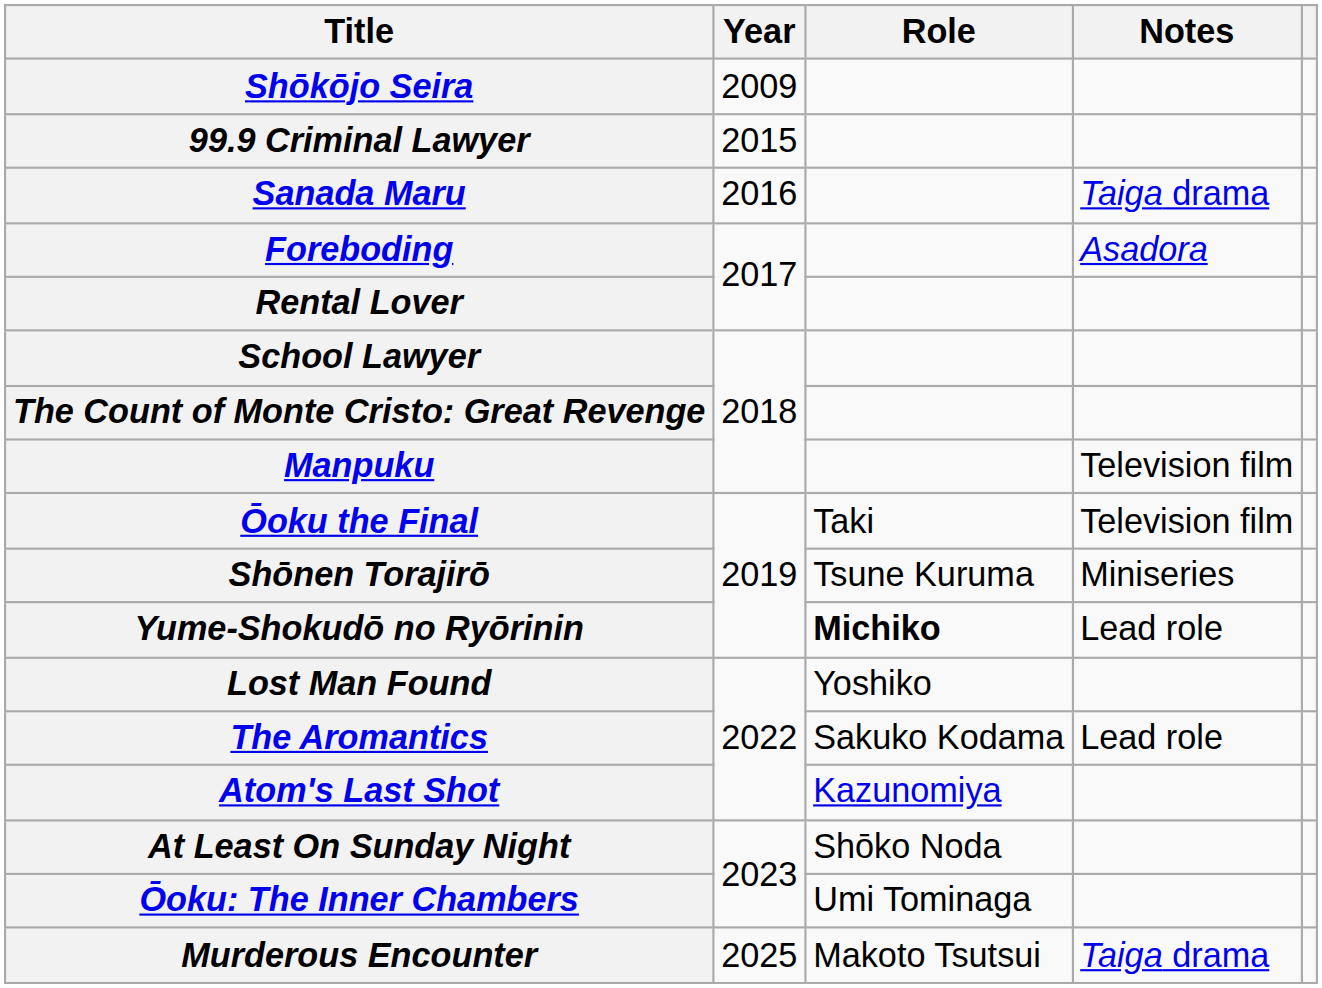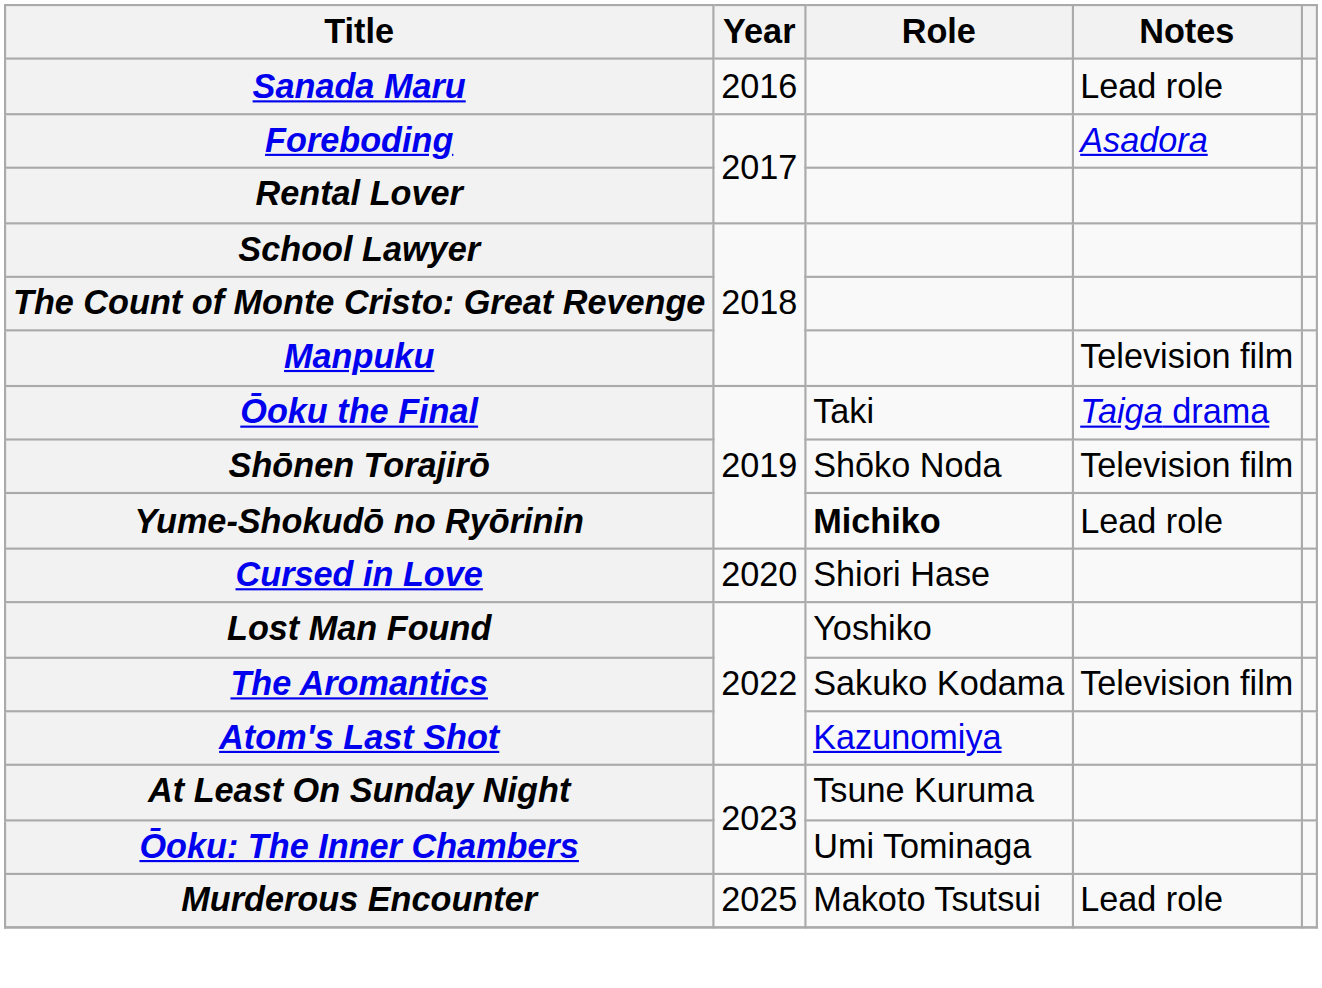- row: Shōkōjo Seira | 2009
- row: 99.9 Criminal Lawyer | 2015
Sanada Maru | Notes: Taiga drama -> Lead role
Ōoku the Final | Notes: Television film -> Taiga drama
Shōnen Torajirō | Role: Tsune Kuruma -> Shōko Noda
Shōnen Torajirō | Notes: Miniseries -> Television film
+ row: Cursed in Love | 2020 | Shiori Hase
The Aromantics | Notes: Lead role -> Television film
At Least On Sunday Night | Role: Shōko Noda -> Tsune Kuruma
Murderous Encounter | Notes: Taiga drama -> Lead role
